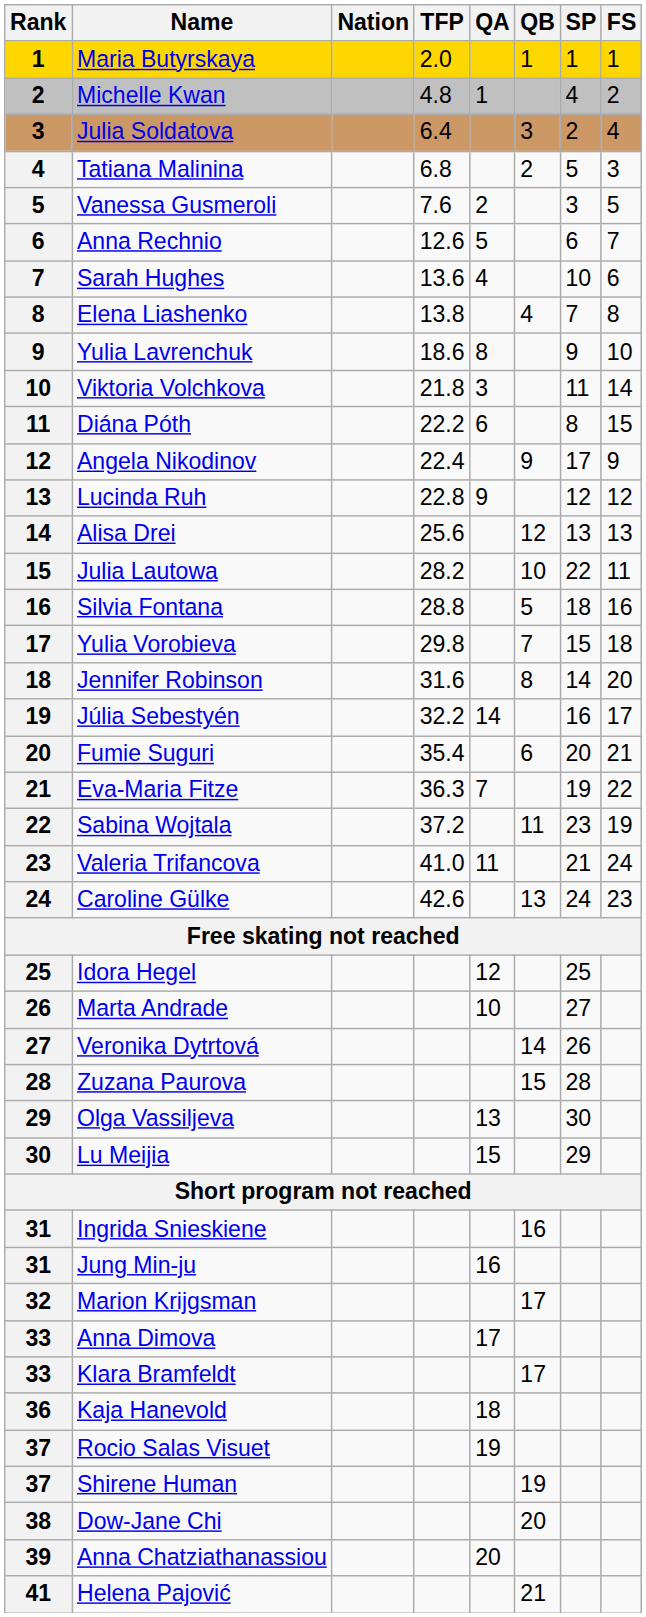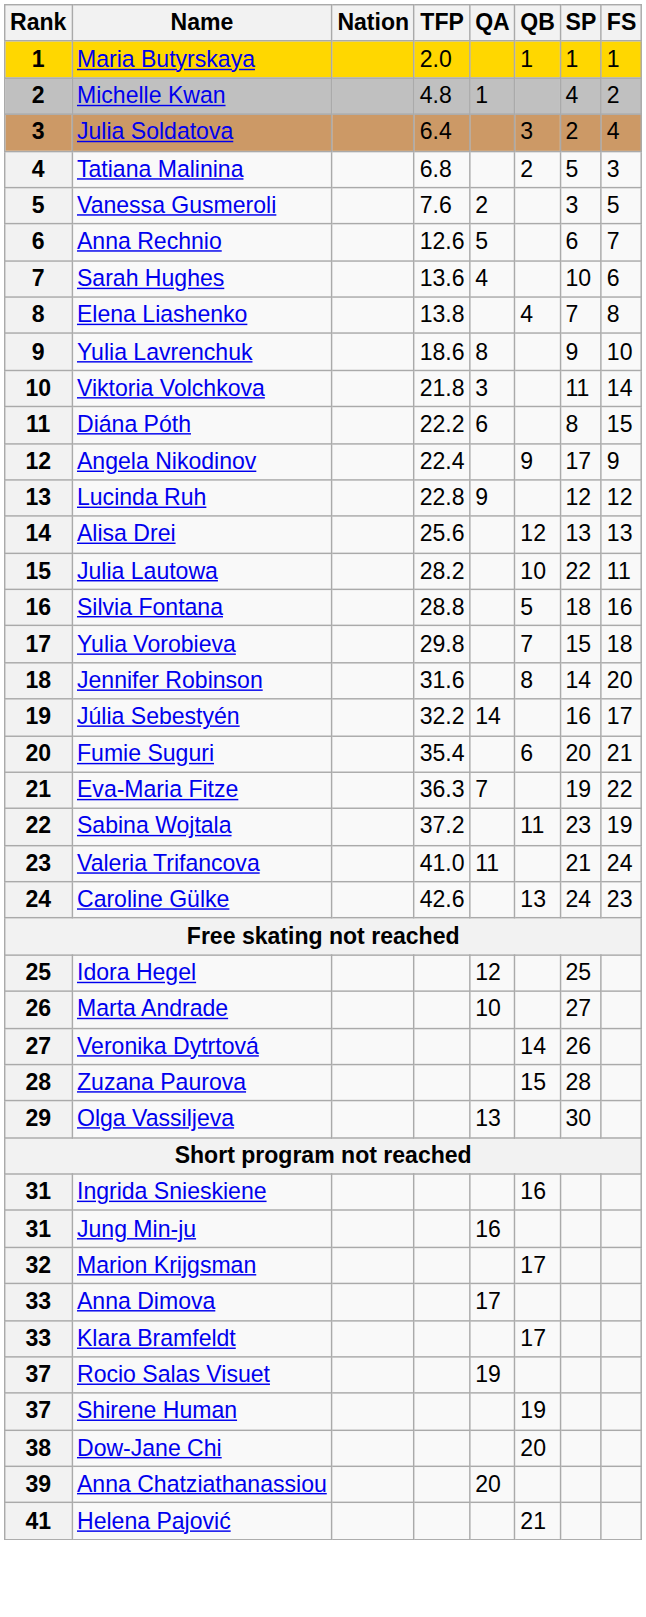- row: 30 | Lu Meijia | 15 | 29
- row: 36 | Kaja Hanevold | 18
